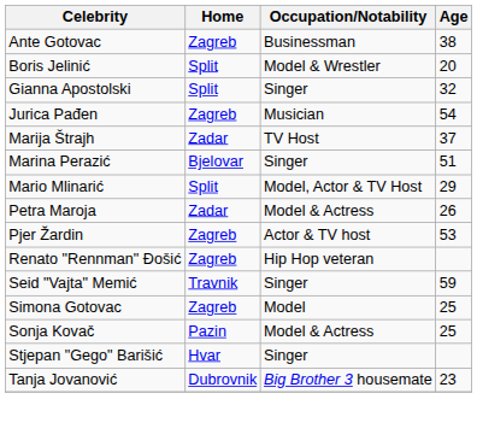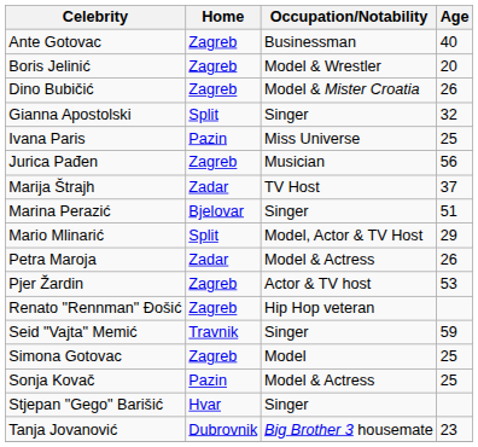Ante Gotovac | Age: 38 -> 40
Boris Jelinić | Home: Split -> Zagreb
+ row: Dino Bubičić | Zagreb | Model & Mister Croatia | 26
+ row: Ivana Paris | Pazin | Miss Universe | 25
Jurica Pađen | Age: 54 -> 56
